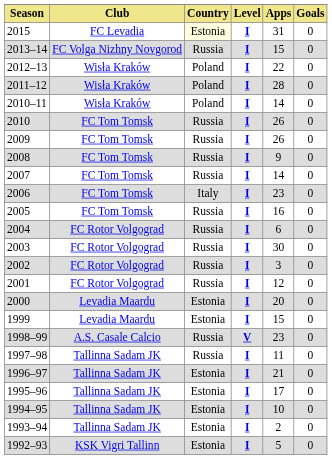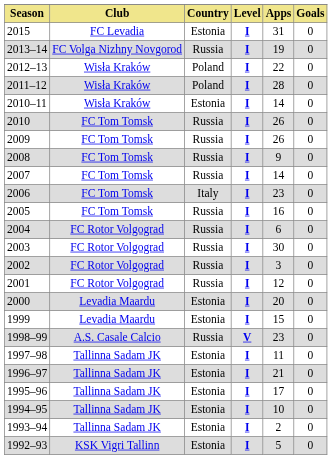2015 | Country: lightyellow background -> no background
2013–14 | Apps: 15 -> 19
2010–11 | Country: Poland -> Estonia
1997–98 | Country: Russia -> Estonia
